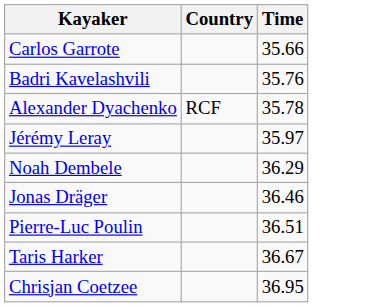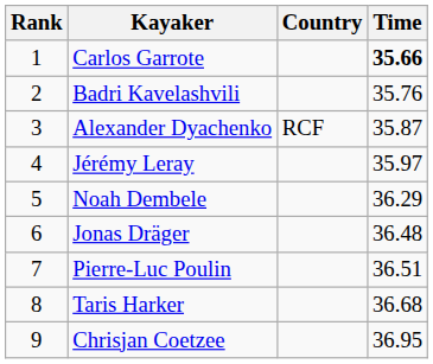+ column: Rank | 1 | 2 | 3 | 4 | 5 | 6 | 7 | 8 | 9
Carlos Garrote | Time: normal -> bold
Alexander Dyachenko | Time: 35.78 -> 35.87
Jonas Dräger | Time: 36.46 -> 36.48
Taris Harker | Time: 36.67 -> 36.68
